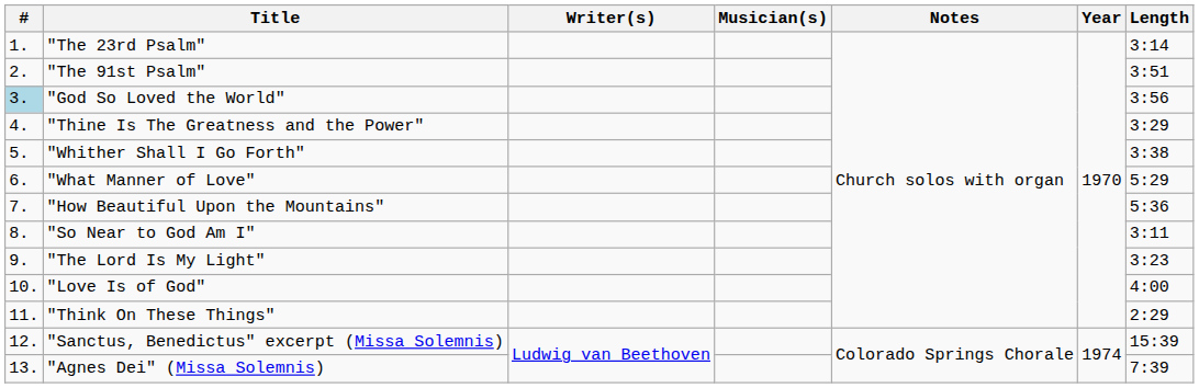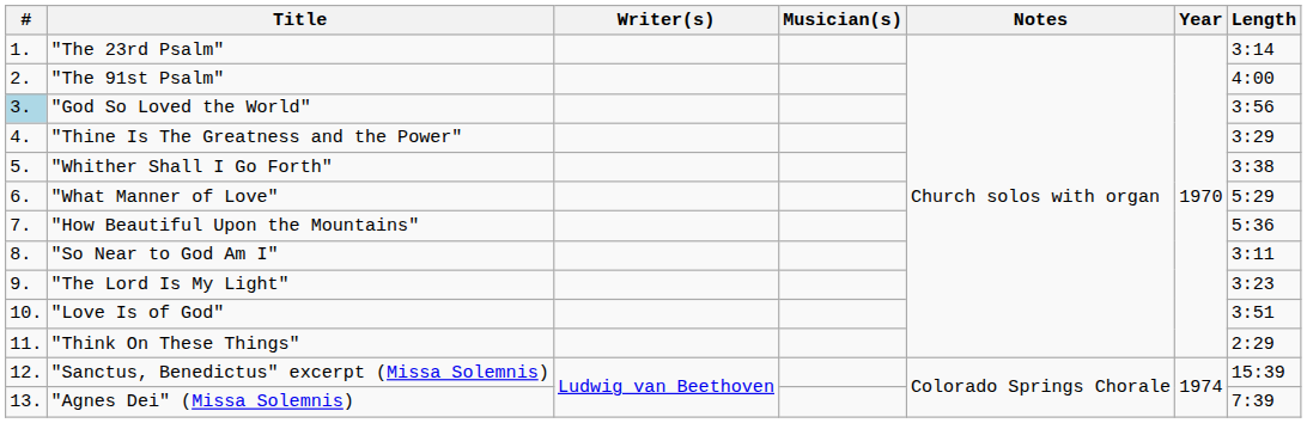"The 91st Psalm" | Length: 3:51 -> 4:00
"Love Is of God" | Length: 4:00 -> 3:51
